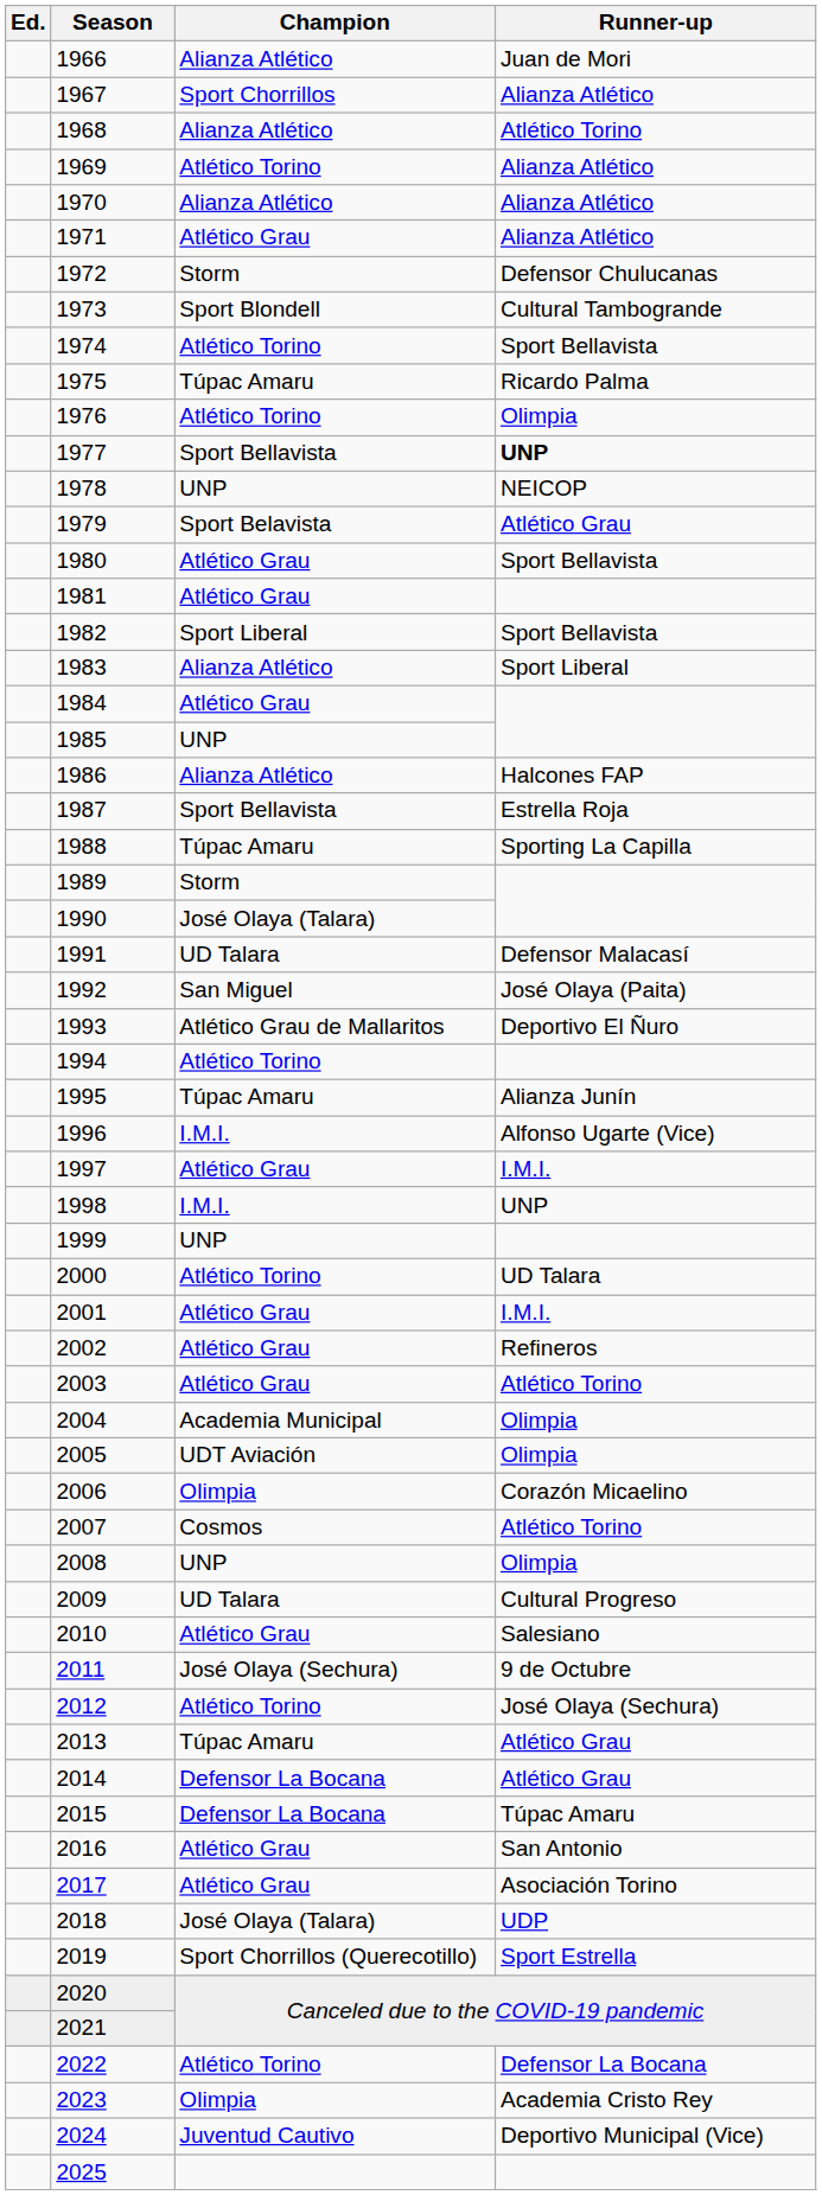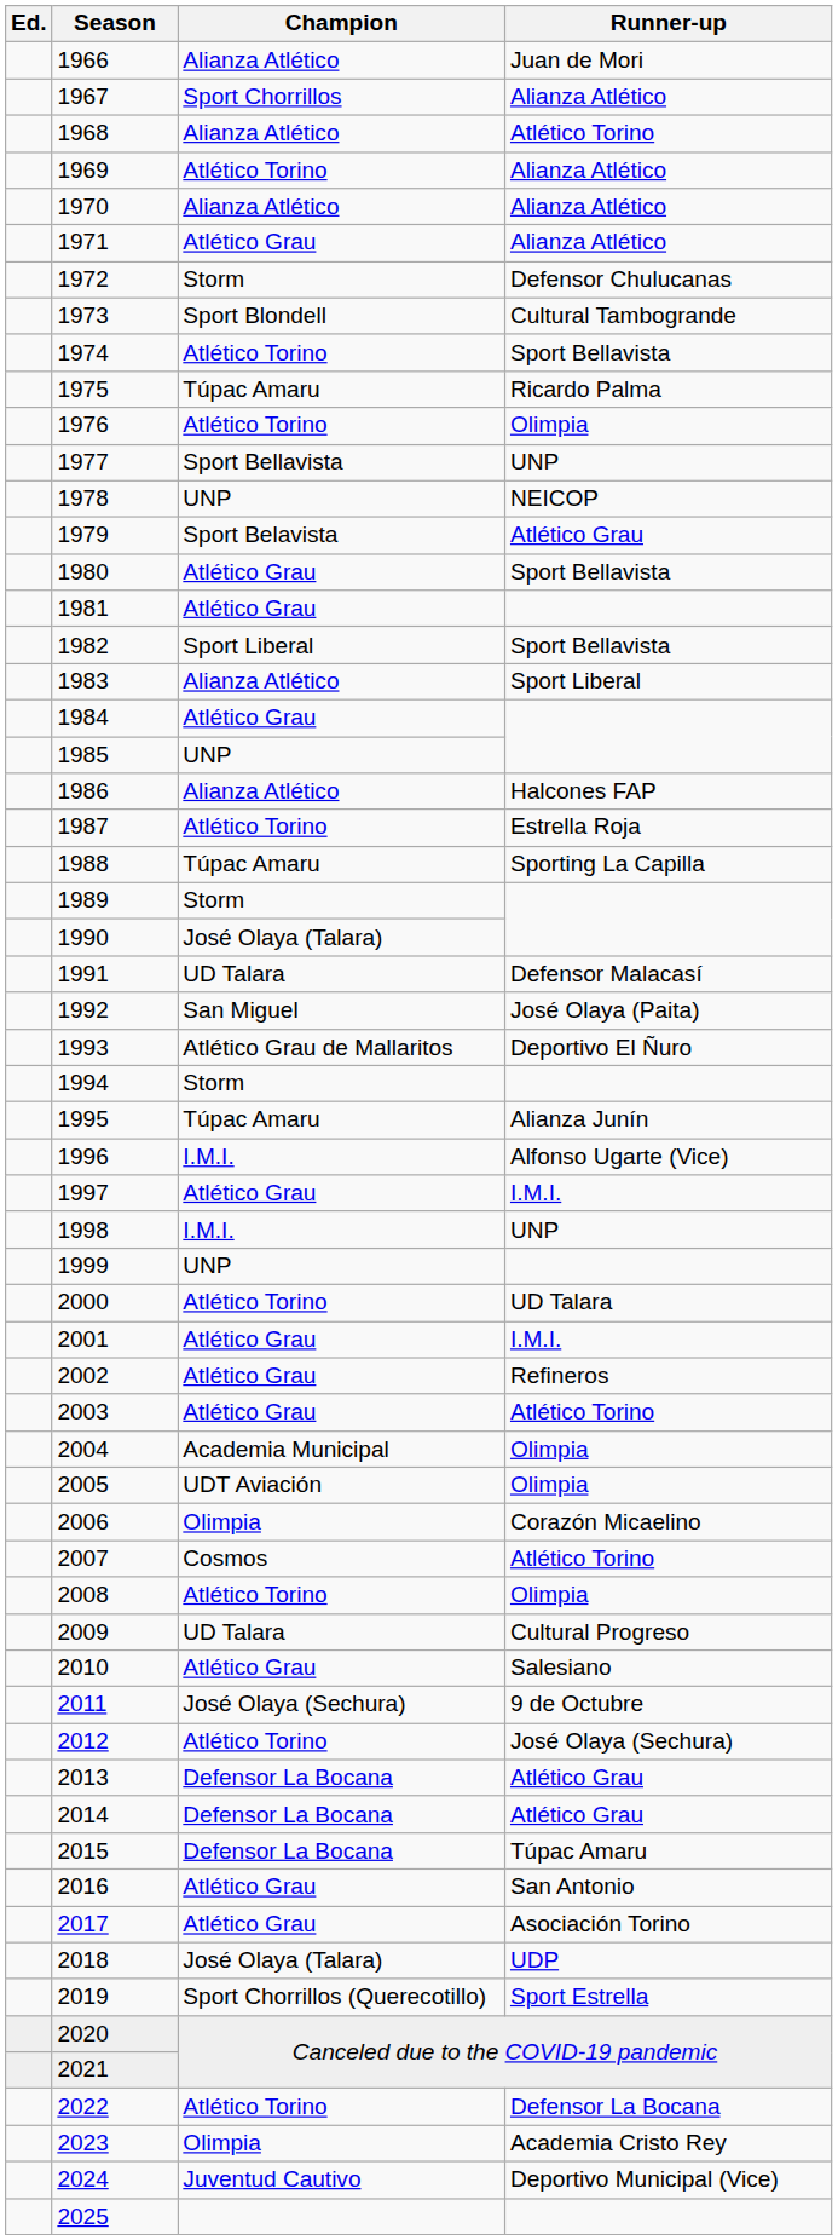1977 | Runner-up: bold -> normal
1987 | Champion: Sport Bellavista -> Atlético Torino
1994 | Champion: Atlético Torino -> Storm
2008 | Champion: UNP -> Atlético Torino
2013 | Champion: Túpac Amaru -> Defensor La Bocana
